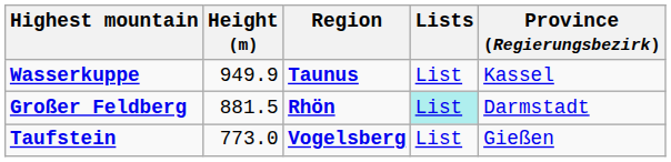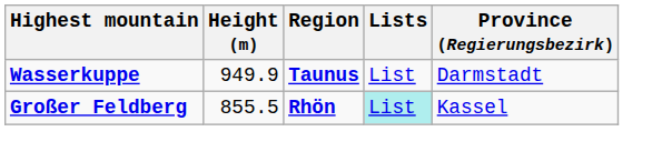Wasserkuppe | Province (Regierungsbezirk): Kassel -> Darmstadt
Großer Feldberg | Height (m): 881.5 -> 855.5
Großer Feldberg | Province (Regierungsbezirk): Darmstadt -> Kassel
- row: Taufstein | 773.0 | Vogelsberg | List | Gießen
